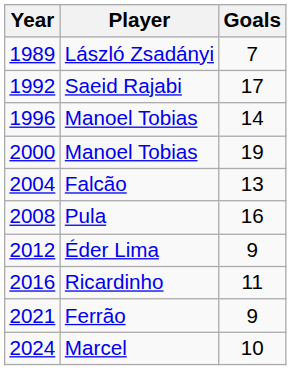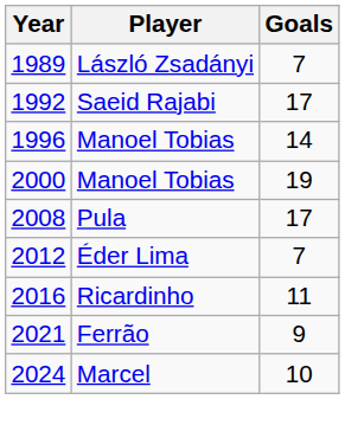- row: 2004 | Falcão | 13
Pula | Goals: 16 -> 17
Éder Lima | Goals: 9 -> 7
